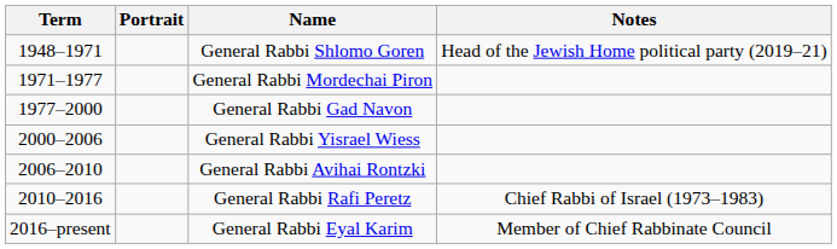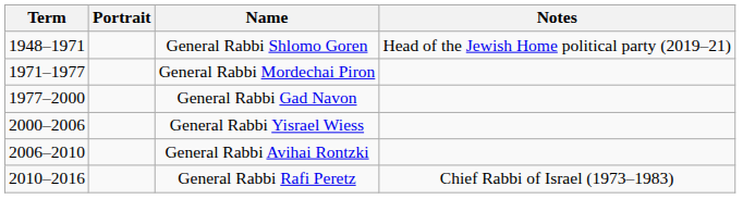- row: 2016–present | General Rabbi Eyal Karim | Member of Chief Rabbinate Council
